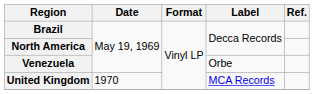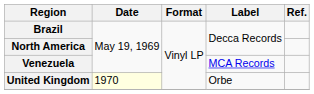Venezuela | Label: Orbe -> MCA Records
United Kingdom | Date: no background -> lightyellow background
United Kingdom | Label: MCA Records -> Orbe
